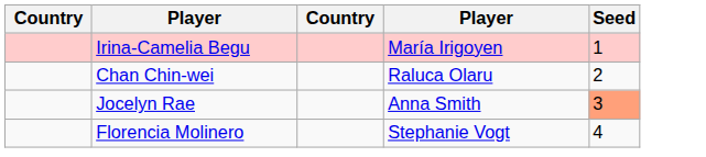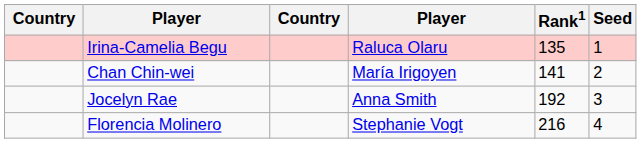+ column: Rank1 | 135 | 141 | 192 | 216
Irina-Camelia Begu | column 4: María Irigoyen -> Raluca Olaru
Chan Chin-wei | column 4: Raluca Olaru -> María Irigoyen
Jocelyn Rae | Seed: lightsalmon background -> no background
